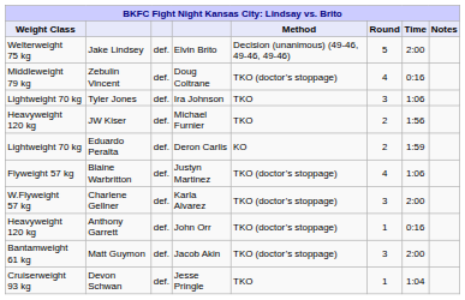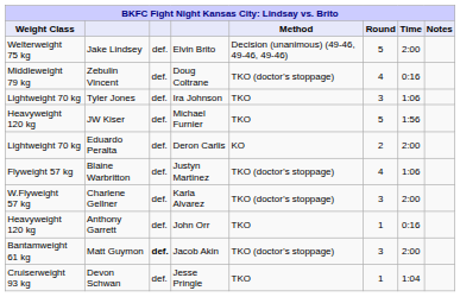JW Kiser | Round: 2 -> 5
Eduardo Peralta | Time: 1:59 -> 2:00
Anthony Garrett | Method: TKO (doctor’s stoppage) -> TKO
Matt Guymon | column 3: normal -> bold
